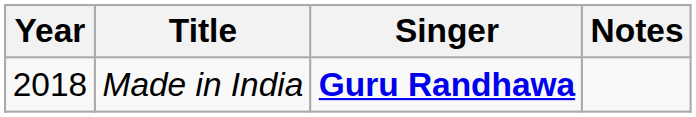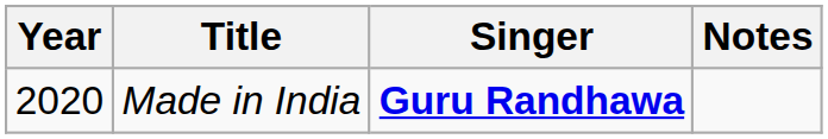Made in India | Year: 2018 -> 2020
